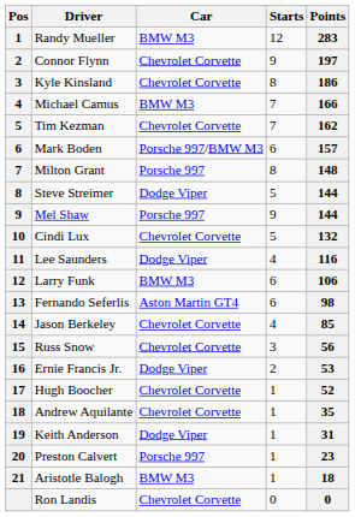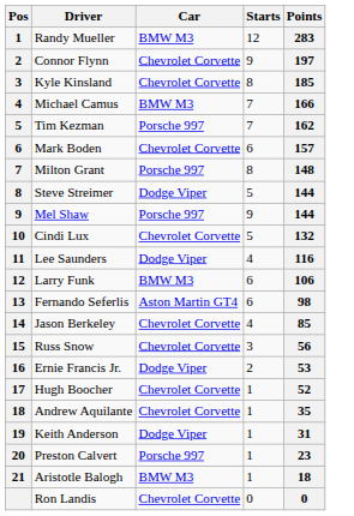Kyle Kinsland | Points: 186 -> 185
Tim Kezman | Car: Chevrolet Corvette -> Porsche 997
Mark Boden | Car: Porsche 997/BMW M3 -> Chevrolet Corvette
